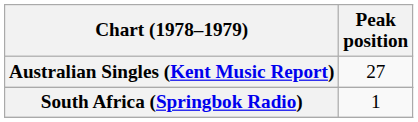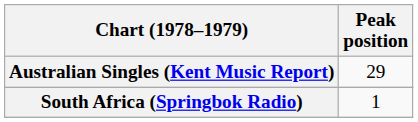Australian Singles (Kent Music Report) | Peak position: 27 -> 29
